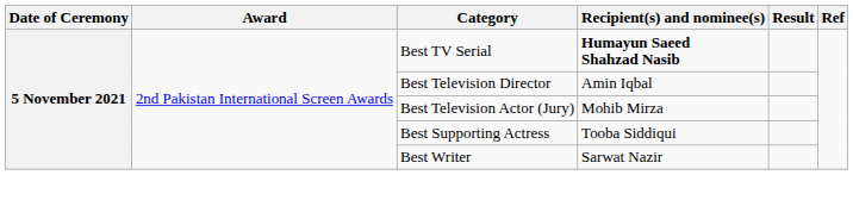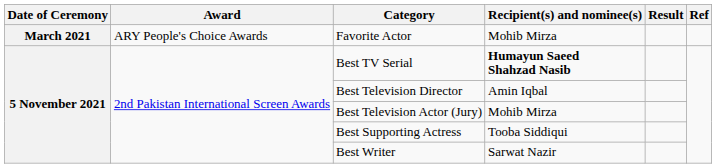+ row: March 2021 | ARY People's Choice Awards | Favorite Actor | Mohib Mirza
